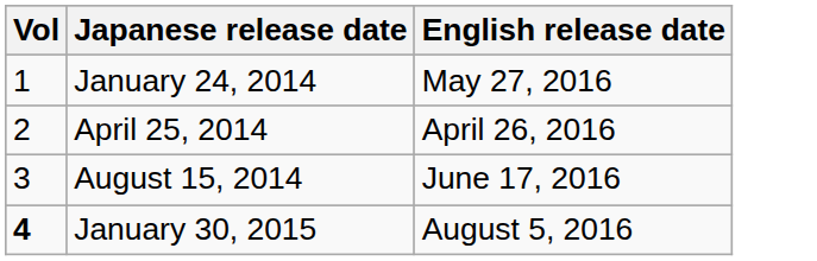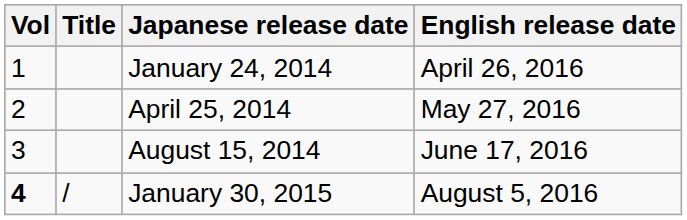+ column: Title | /
January 24, 2014 | English release date: May 27, 2016 -> April 26, 2016
April 25, 2014 | English release date: April 26, 2016 -> May 27, 2016
